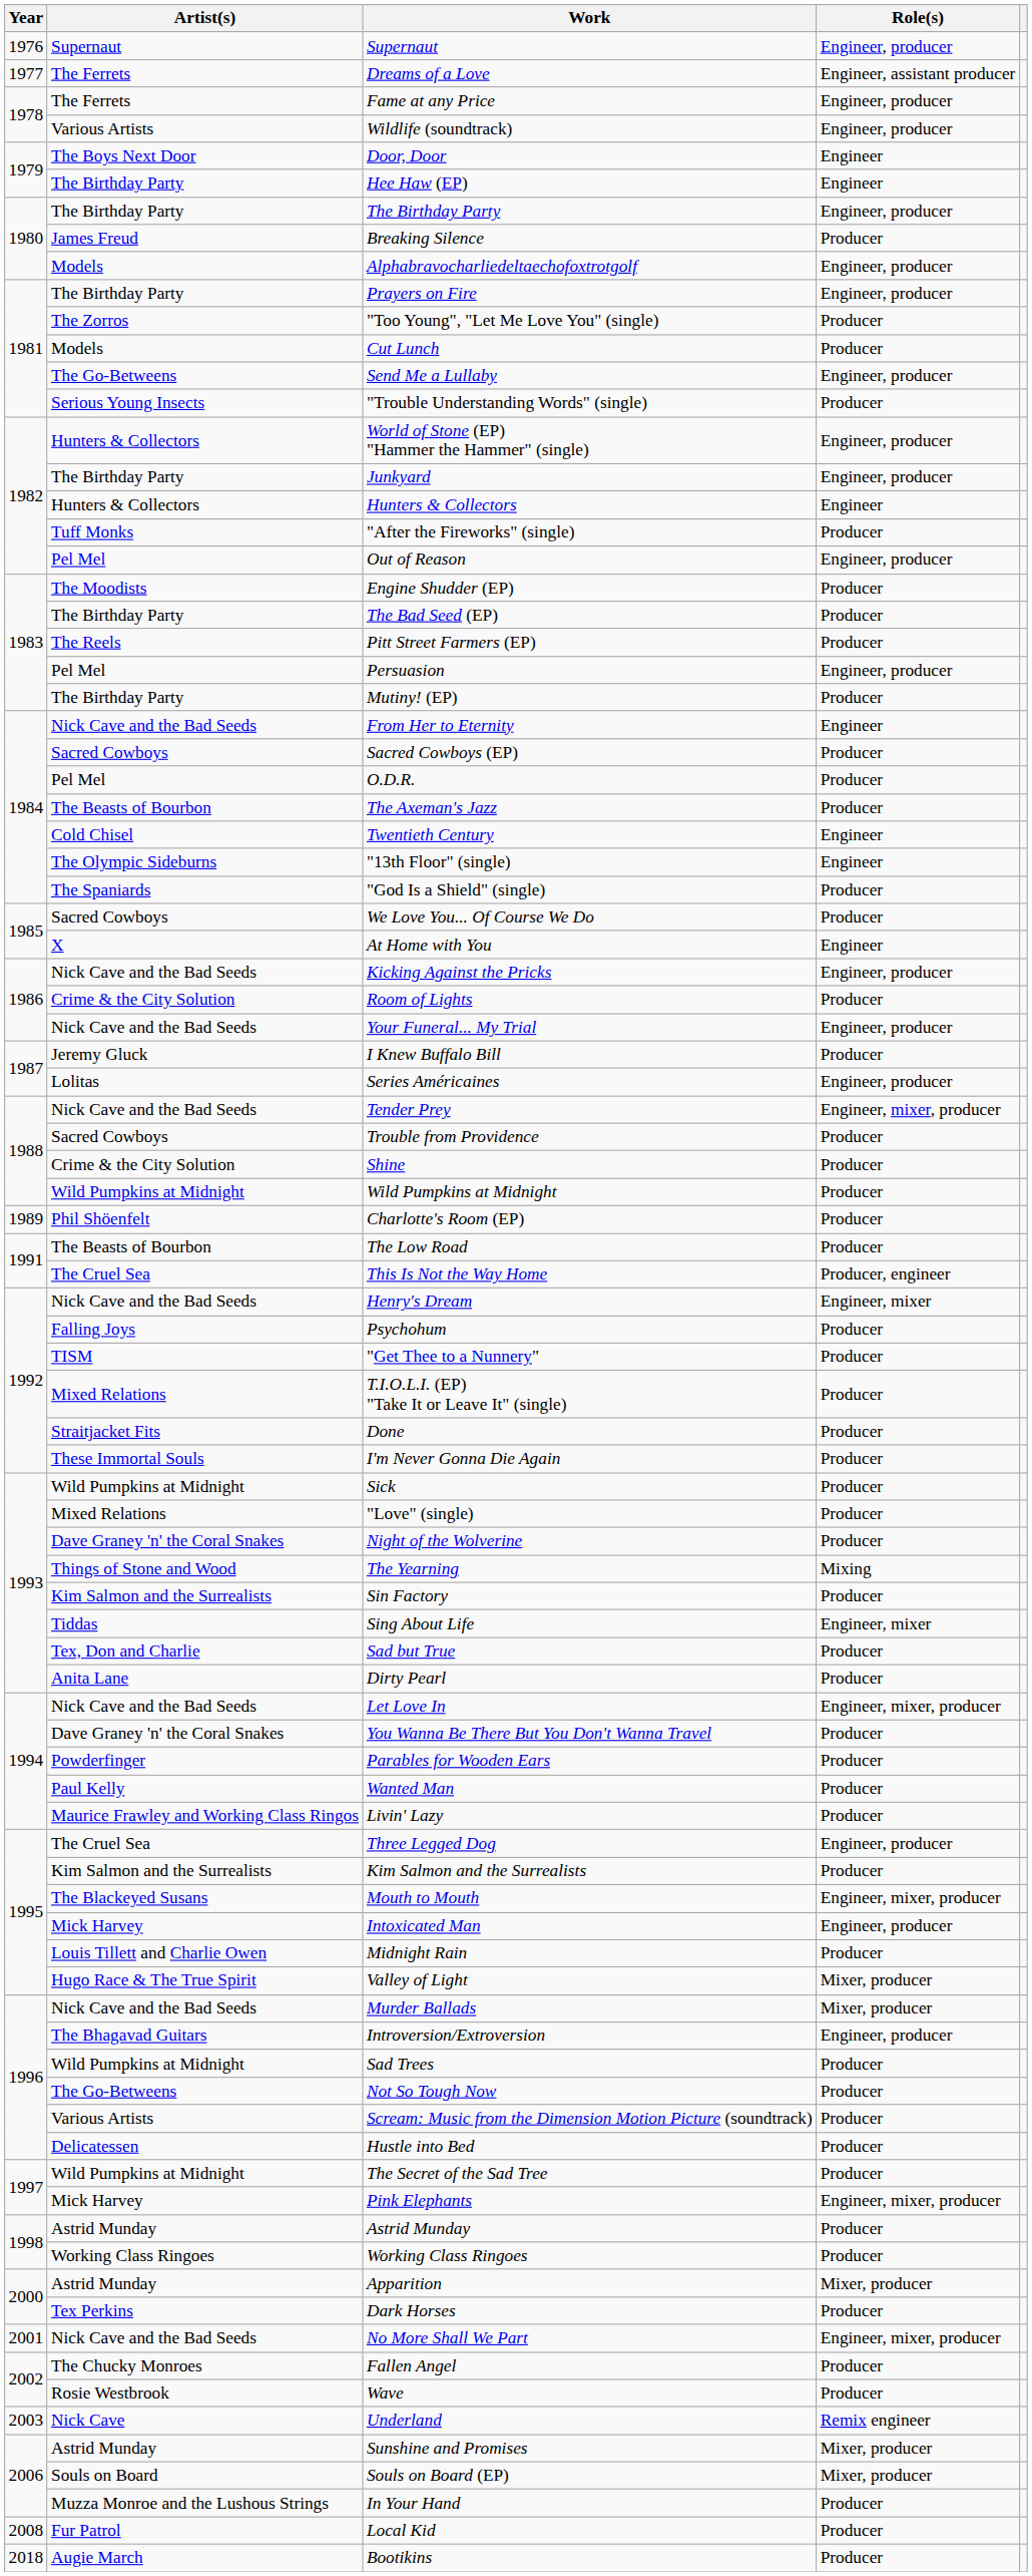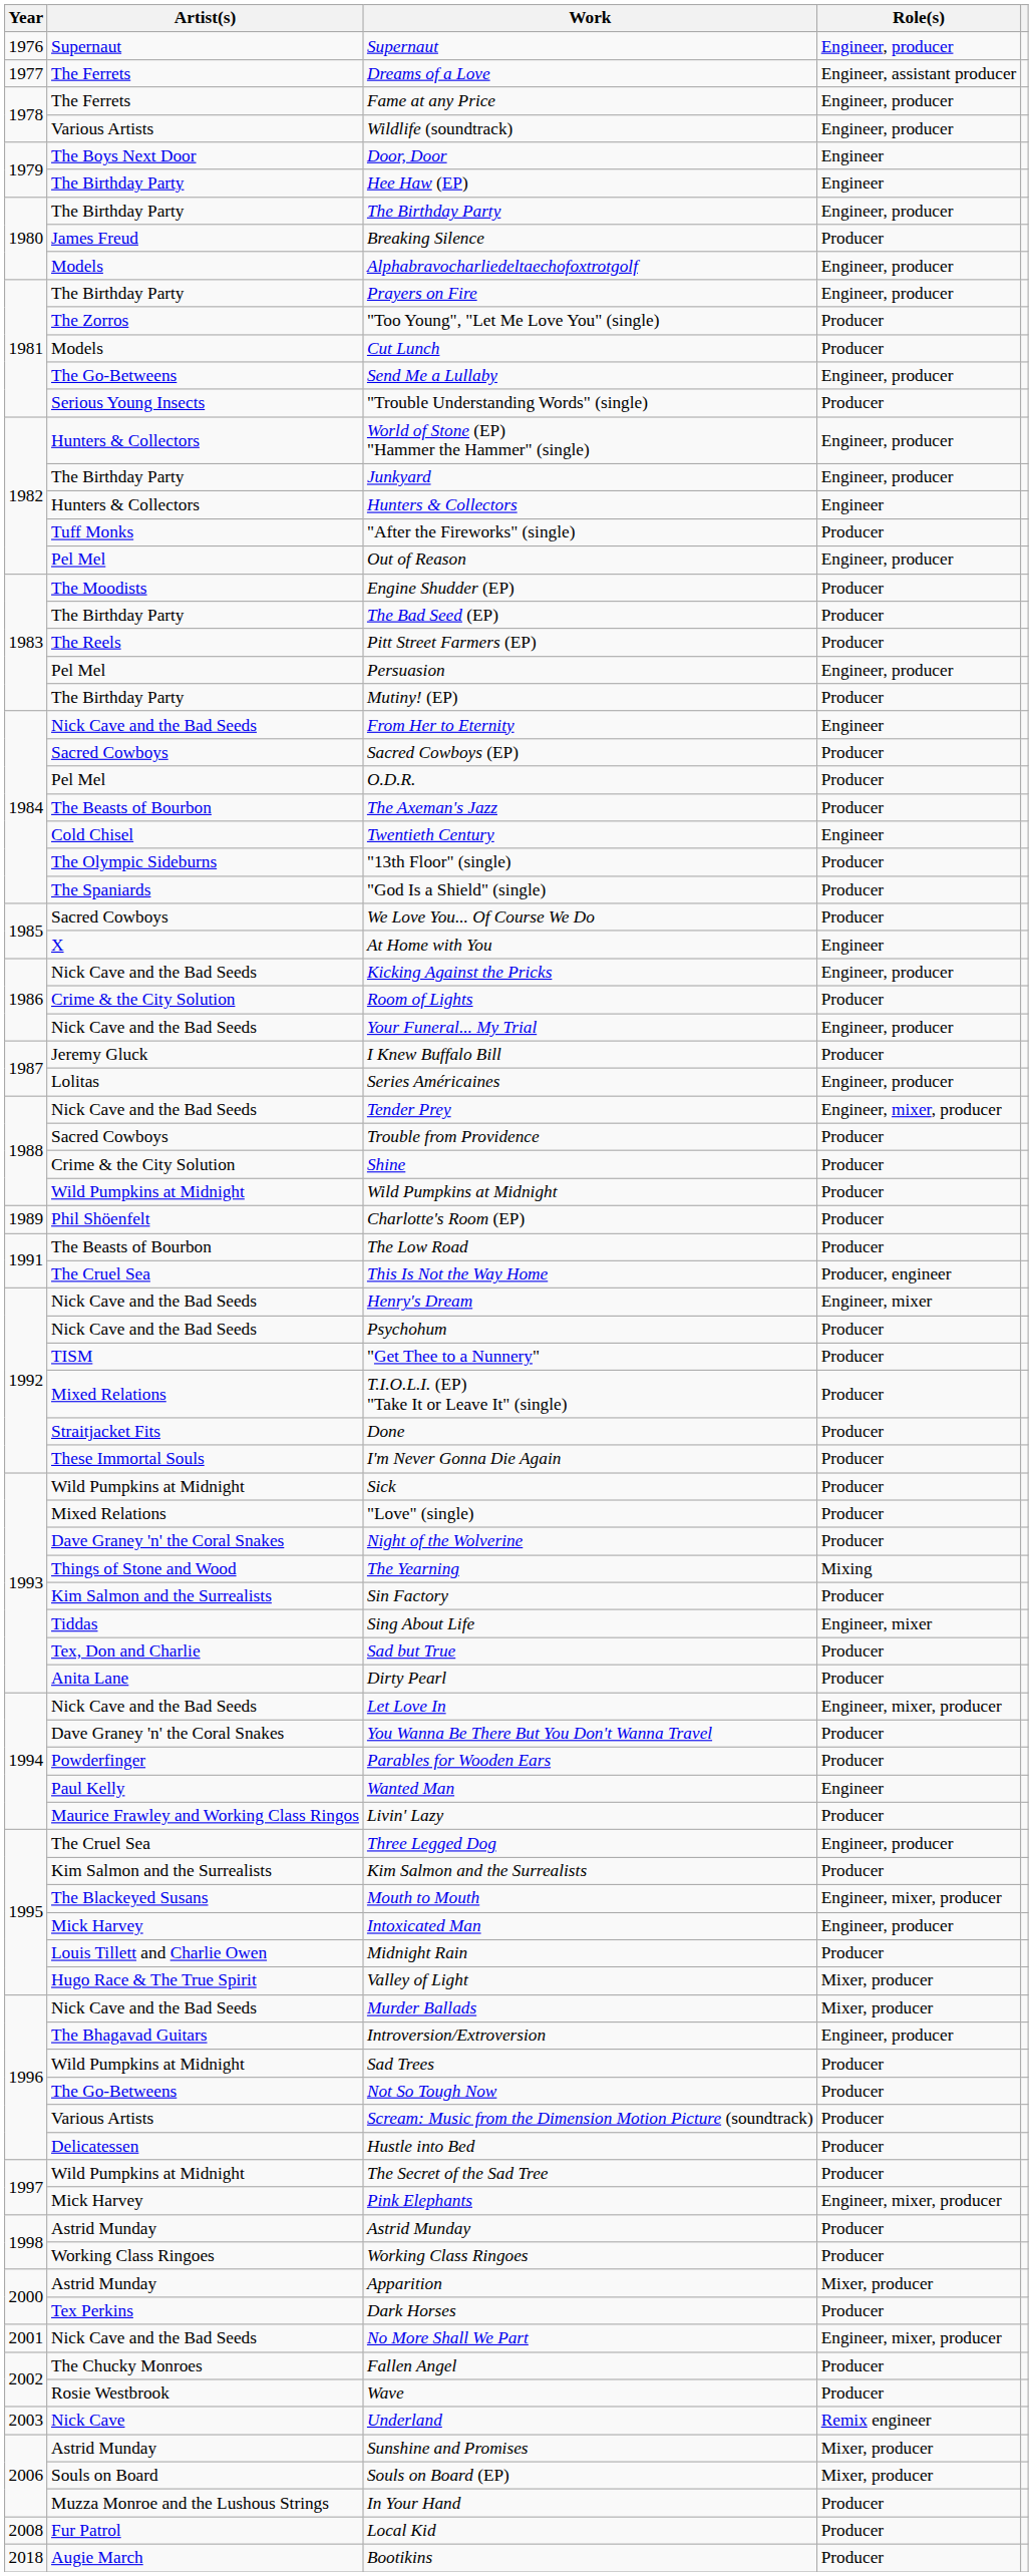"13th Floor" (single) | Role(s): Engineer -> Producer
Psychohum | Artist(s): Falling Joys -> Nick Cave and the Bad Seeds
Wanted Man | Role(s): Producer -> Engineer
